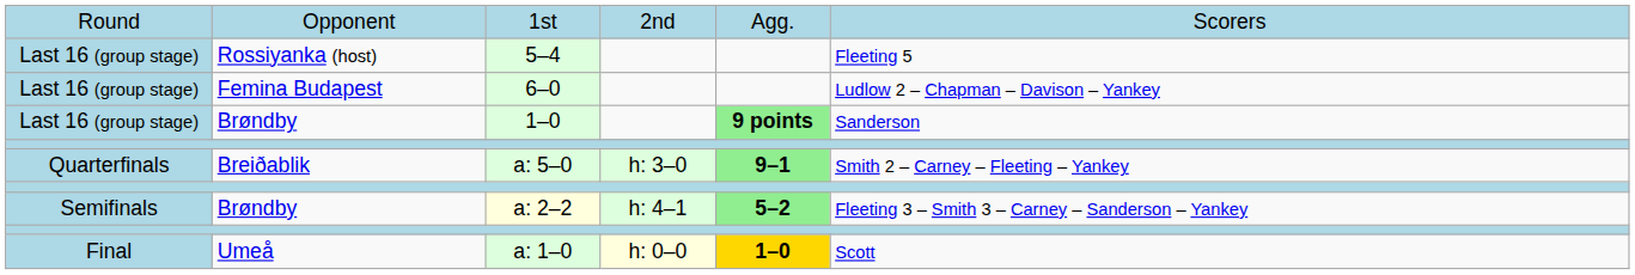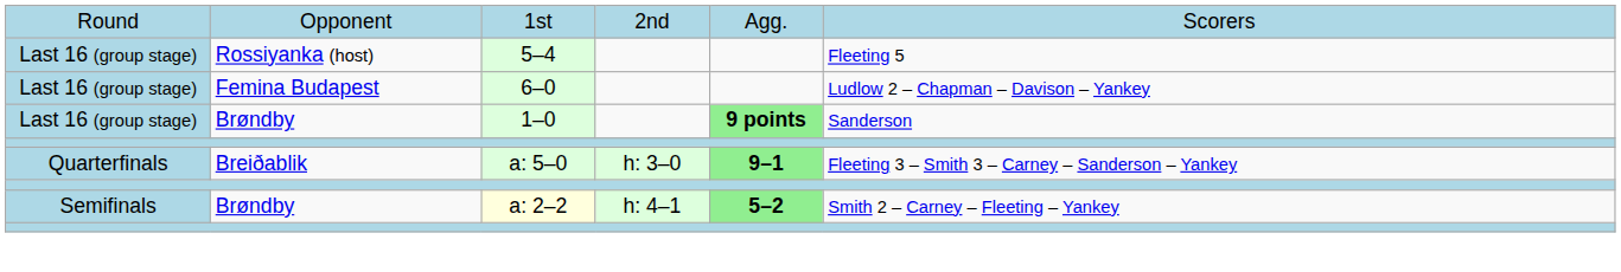a: 5–0 | column 6: Smith 2 – Carney – Fleeting – Yankey -> Fleeting 3 – Smith 3 – Carney – Sanderson – Yankey
a: 2–2 | column 6: Fleeting 3 – Smith 3 – Carney – Sanderson – Yankey -> Smith 2 – Carney – Fleeting – Yankey
- row: Final | Umeå | a: 1–0 | h: 0–0 | 1–0 | Scott
